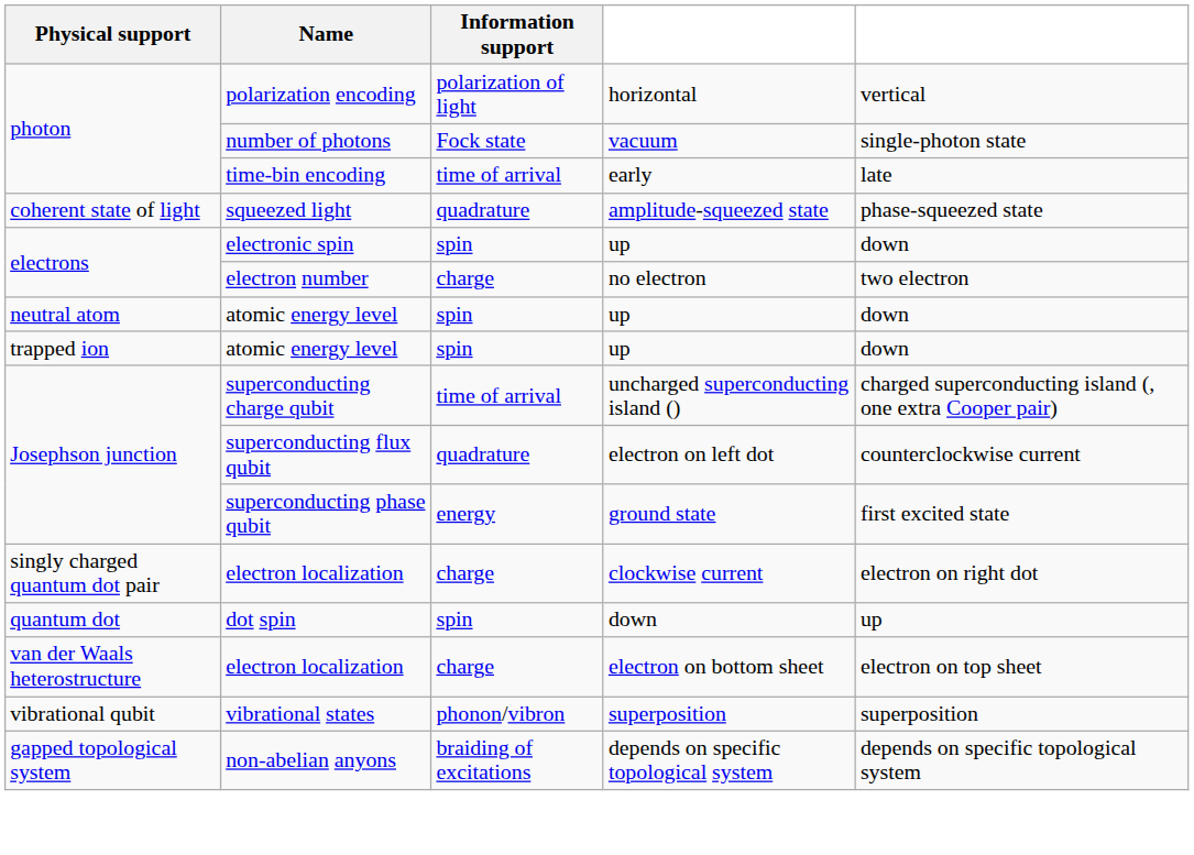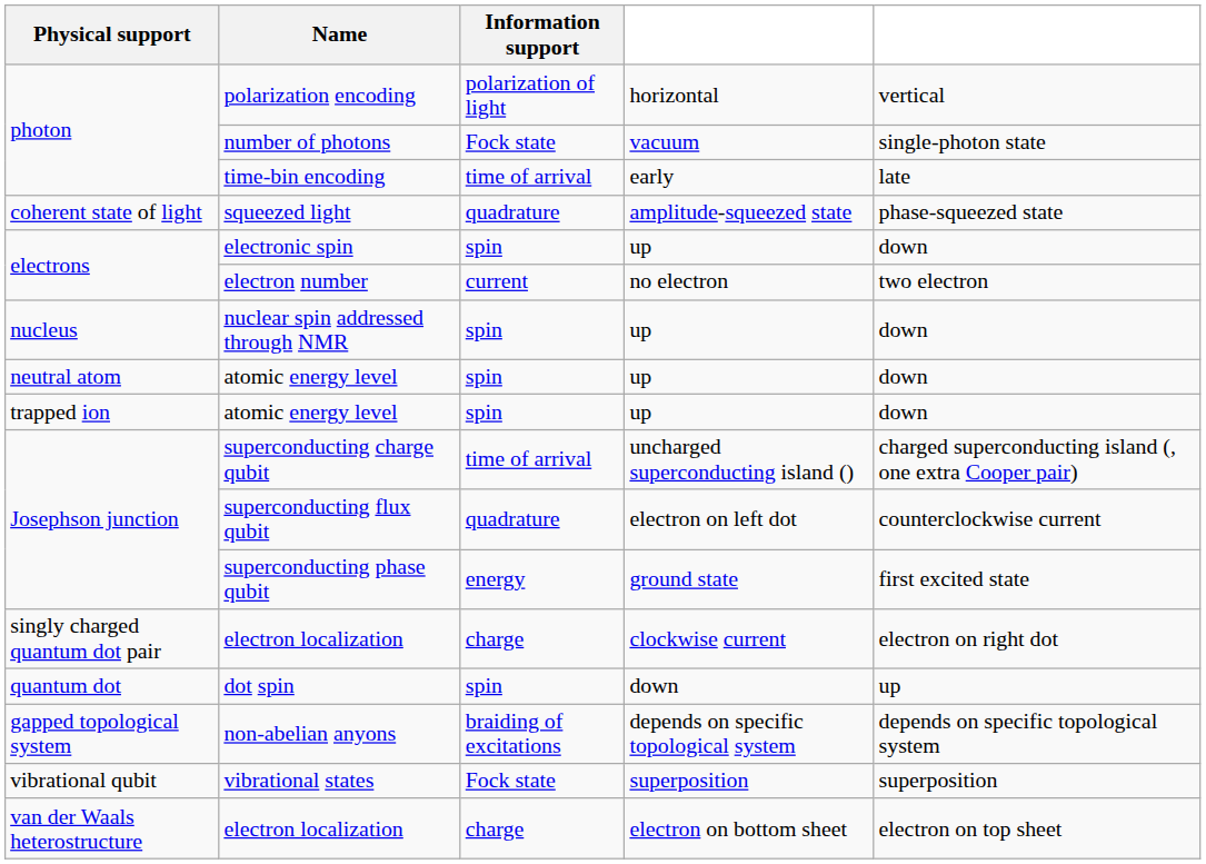electron number | Information support: charge -> current
+ row: nucleus | nuclear spin addressed through NMR | spin | up | down
rows swapped: non-abelian anyons <-> van der Waals heterostructure / electron localization
vibrational states | Information support: phonon/vibron -> Fock state
